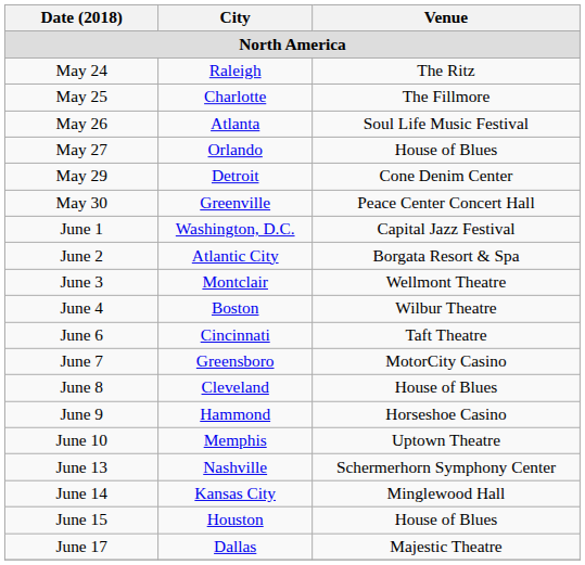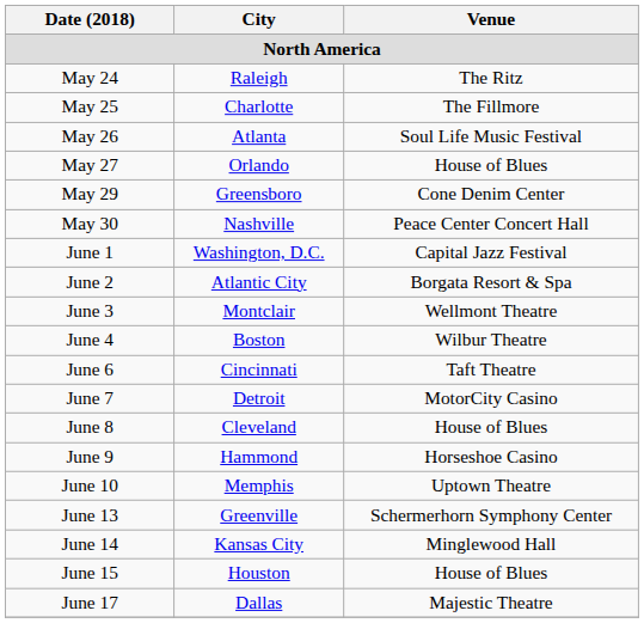May 29 | City: Detroit -> Greensboro
May 30 | City: Greenville -> Nashville
June 7 | City: Greensboro -> Detroit
June 13 | City: Nashville -> Greenville
